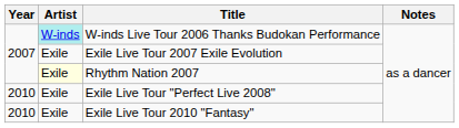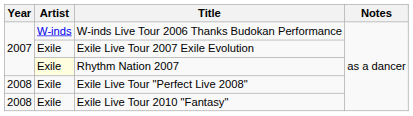W-inds Live Tour 2006 Thanks Budokan Performance | Artist: paleturquoise background -> no background
Exile Live Tour "Perfect Live 2008" | Year: 2010 -> 2008
Exile Live Tour 2010 "Fantasy" | Year: 2010 -> 2008
